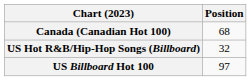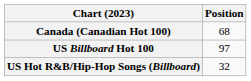rows swapped: US Billboard Hot 100 <-> US Hot R&B/Hip-Hop Songs (Billboard)
